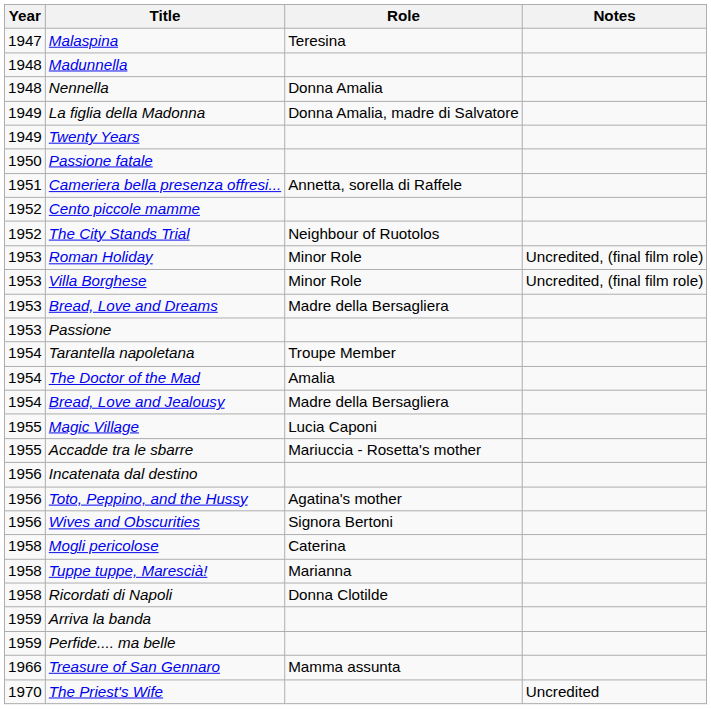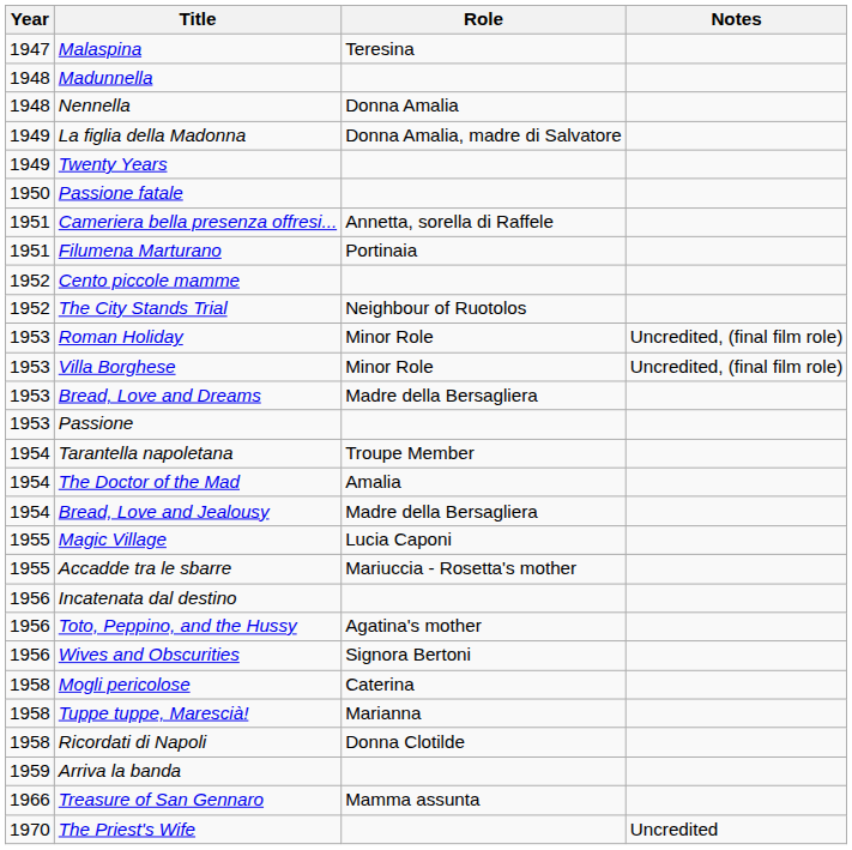+ row: 1951 | Filumena Marturano | Portinaia
- row: 1959 | Perfide.... ma belle
